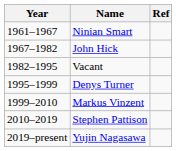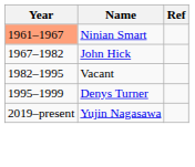Ninian Smart | Year: no background -> lightsalmon background
- row: 1999–2010 | Markus Vinzent
- row: 2010–2019 | Stephen Pattison
